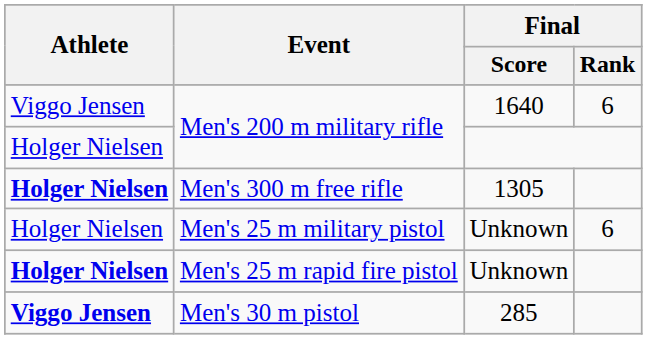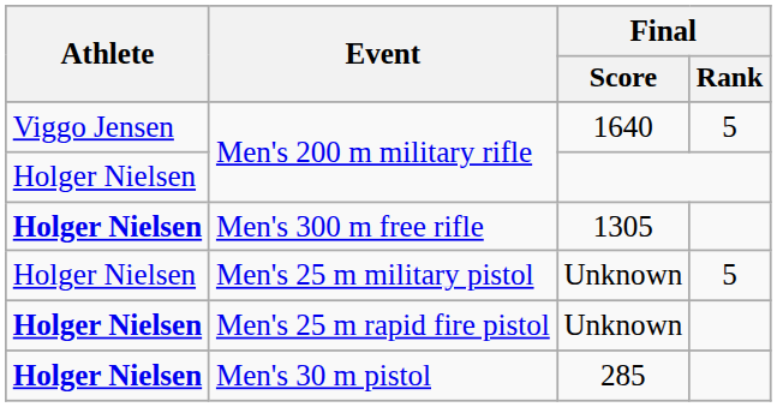Men's 200 m military rifle / 1640 | Final / Rank: 6 -> 5
Men's 25 m military pistol | Final / Rank: 6 -> 5
Men's 30 m pistol | Athlete: Viggo Jensen -> Holger Nielsen
